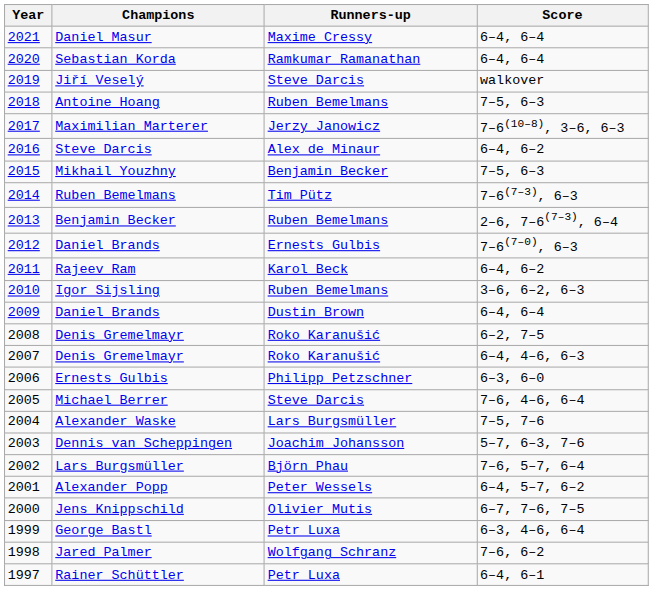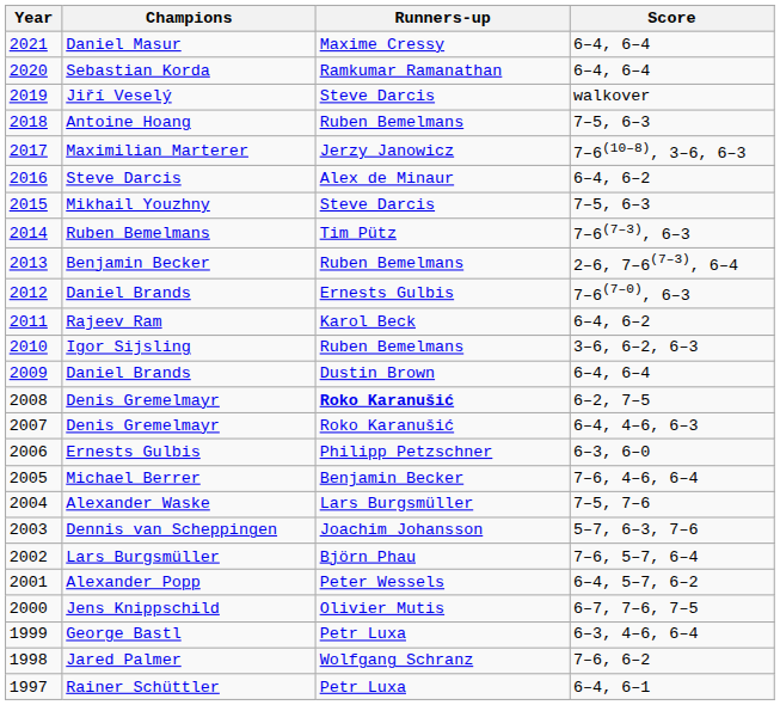Mikhail Youzhny | Runners-up: Benjamin Becker -> Steve Darcis
2008 / Denis Gremelmayr | Runners-up: normal -> bold
Michael Berrer | Runners-up: Steve Darcis -> Benjamin Becker
